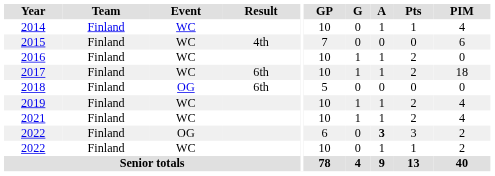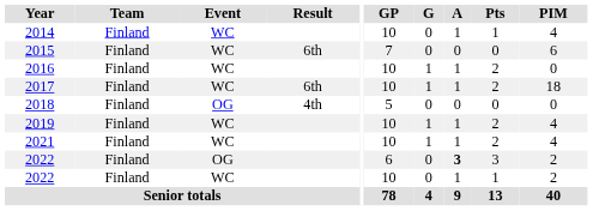2015 | Result: 4th -> 6th
2018 | Result: 6th -> 4th
